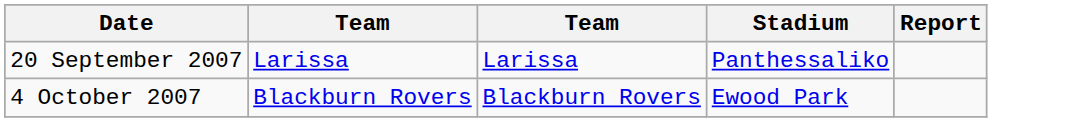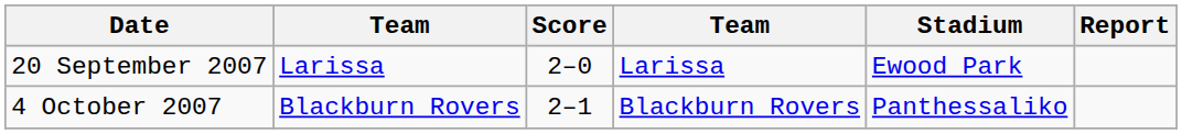+ column: Score | 2–0 | 2–1
20 September 2007 | Stadium: Panthessaliko -> Ewood Park
4 October 2007 | Stadium: Ewood Park -> Panthessaliko
